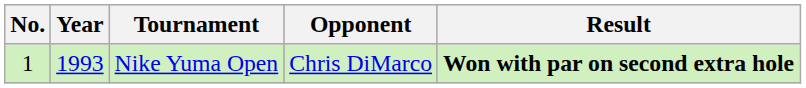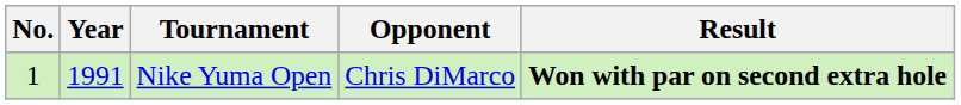Nike Yuma Open | Year: 1993 -> 1991
